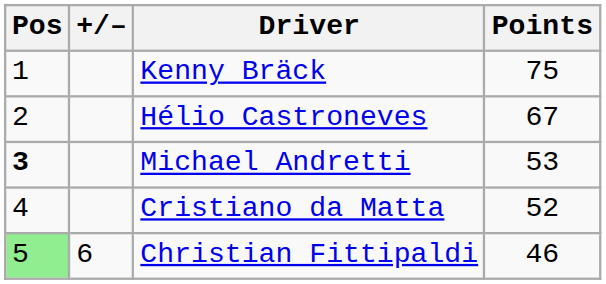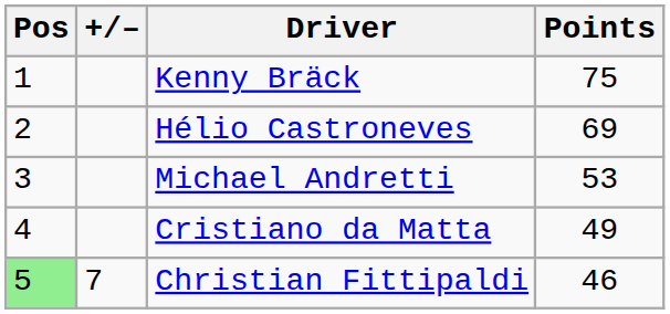Hélio Castroneves | Points: 67 -> 69
Michael Andretti | Pos: bold -> normal
Cristiano da Matta | Points: 52 -> 49
Christian Fittipaldi | +/–: 6 -> 7
